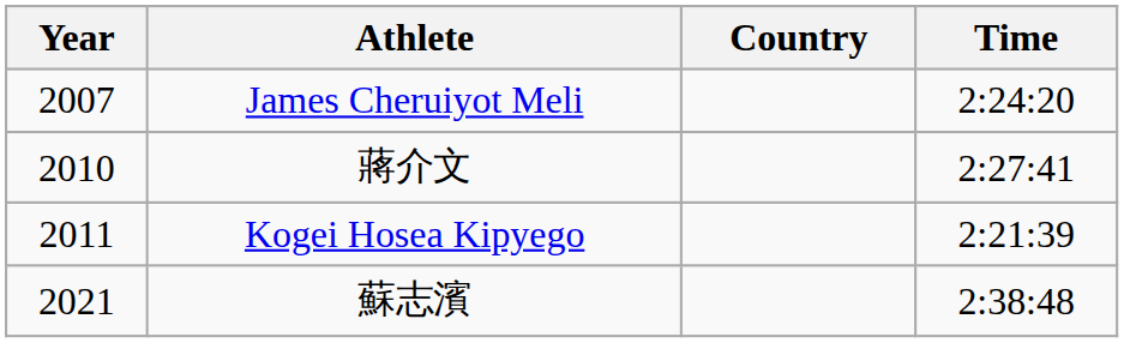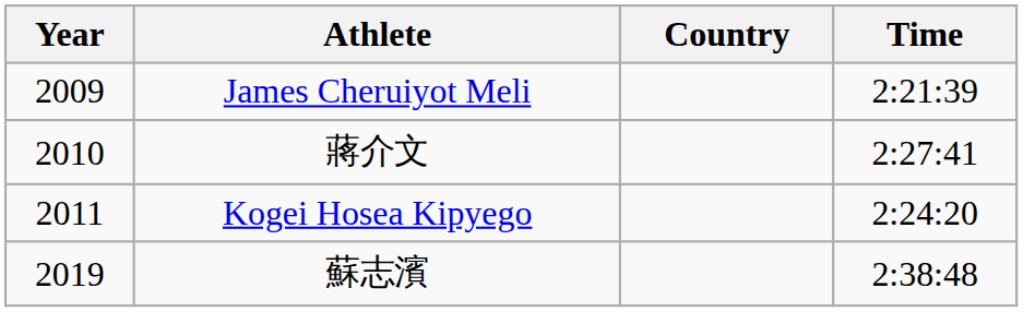James Cheruiyot Meli | Year: 2007 -> 2009
James Cheruiyot Meli | Time: 2:24:20 -> 2:21:39
Kogei Hosea Kipyego | Time: 2:21:39 -> 2:24:20
蘇志濱 | Year: 2021 -> 2019
